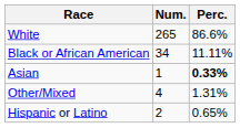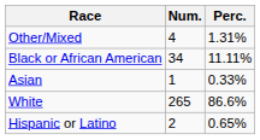rows swapped: White <-> Other/Mixed
Asian | Perc.: bold -> normal
